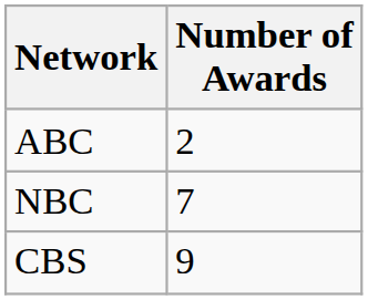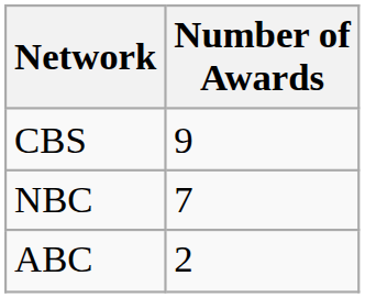rows swapped: CBS <-> ABC
